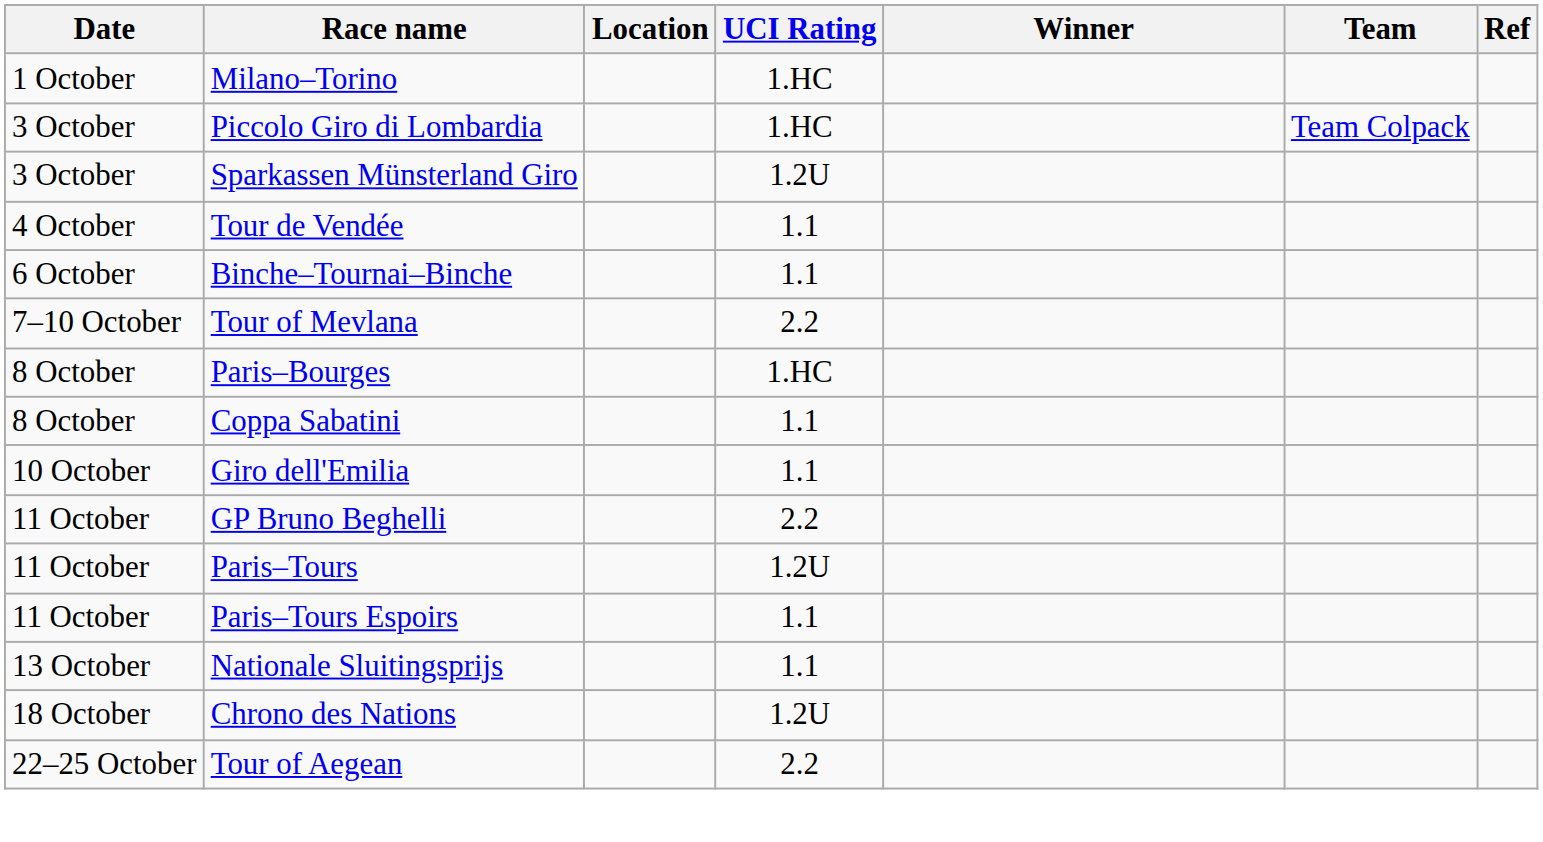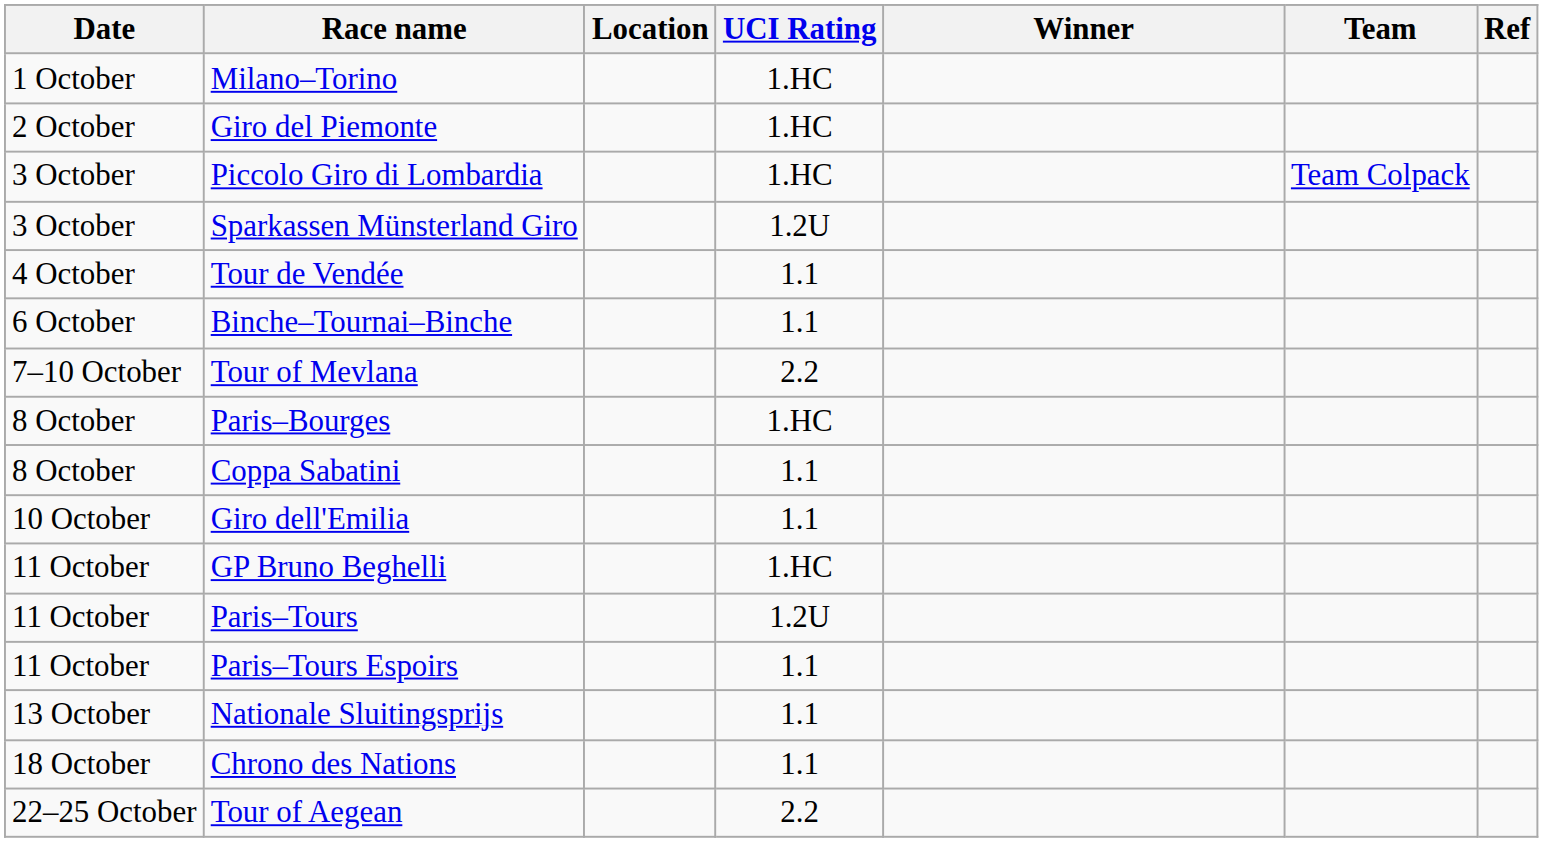+ row: 2 October | Giro del Piemonte | 1.HC
GP Bruno Beghelli | UCI Rating: 2.2 -> 1.HC
Chrono des Nations | UCI Rating: 1.2U -> 1.1
